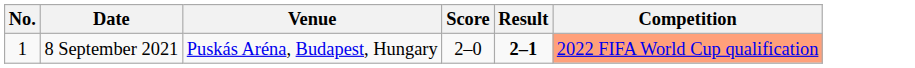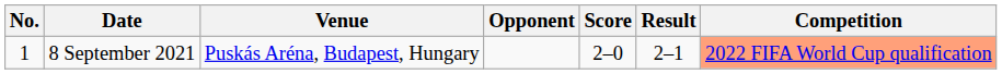+ column: Opponent
8 September 2021 | Result: bold -> normal
